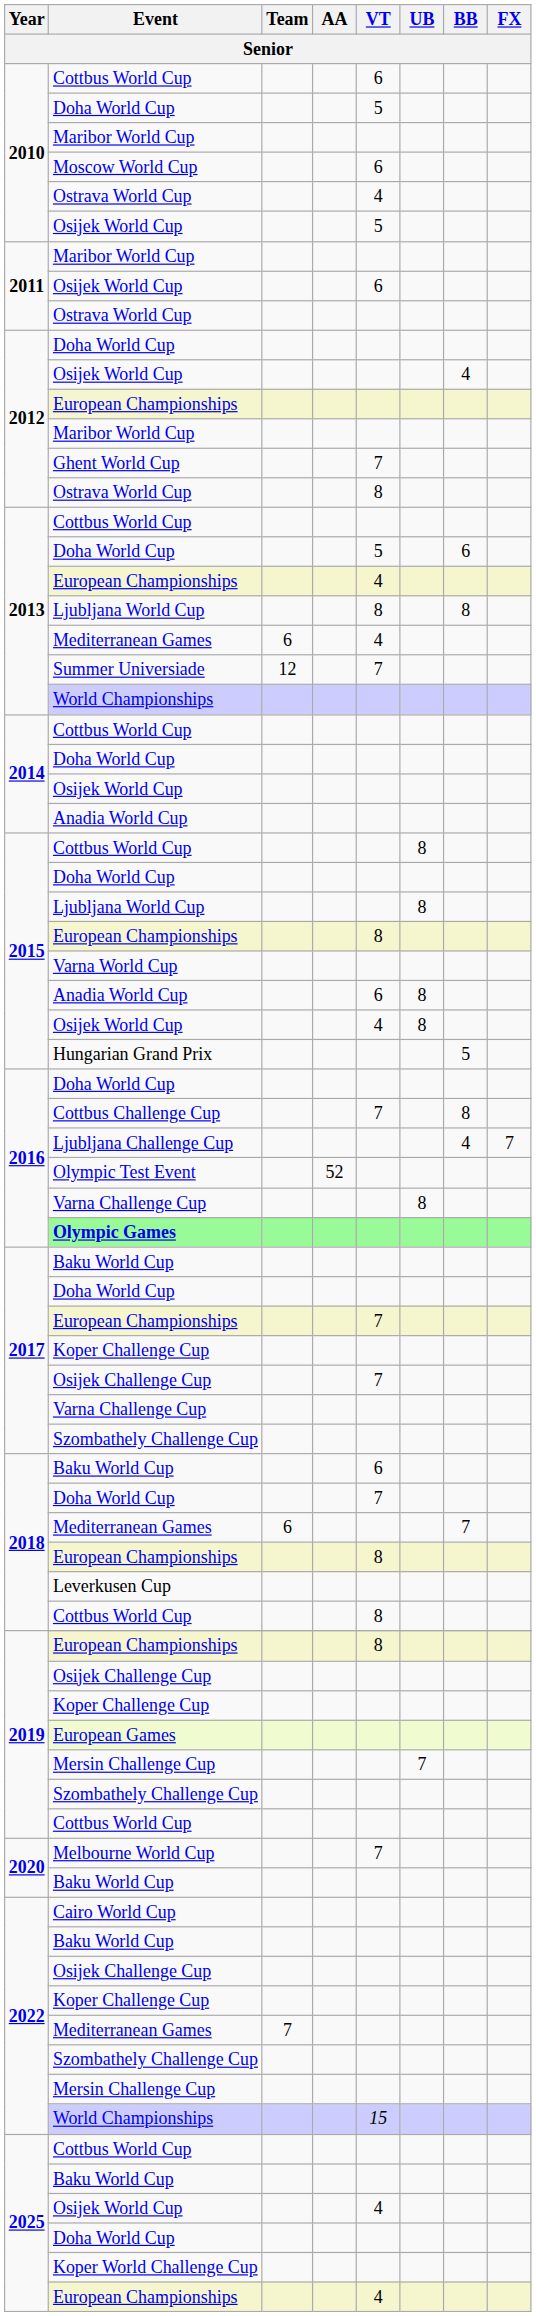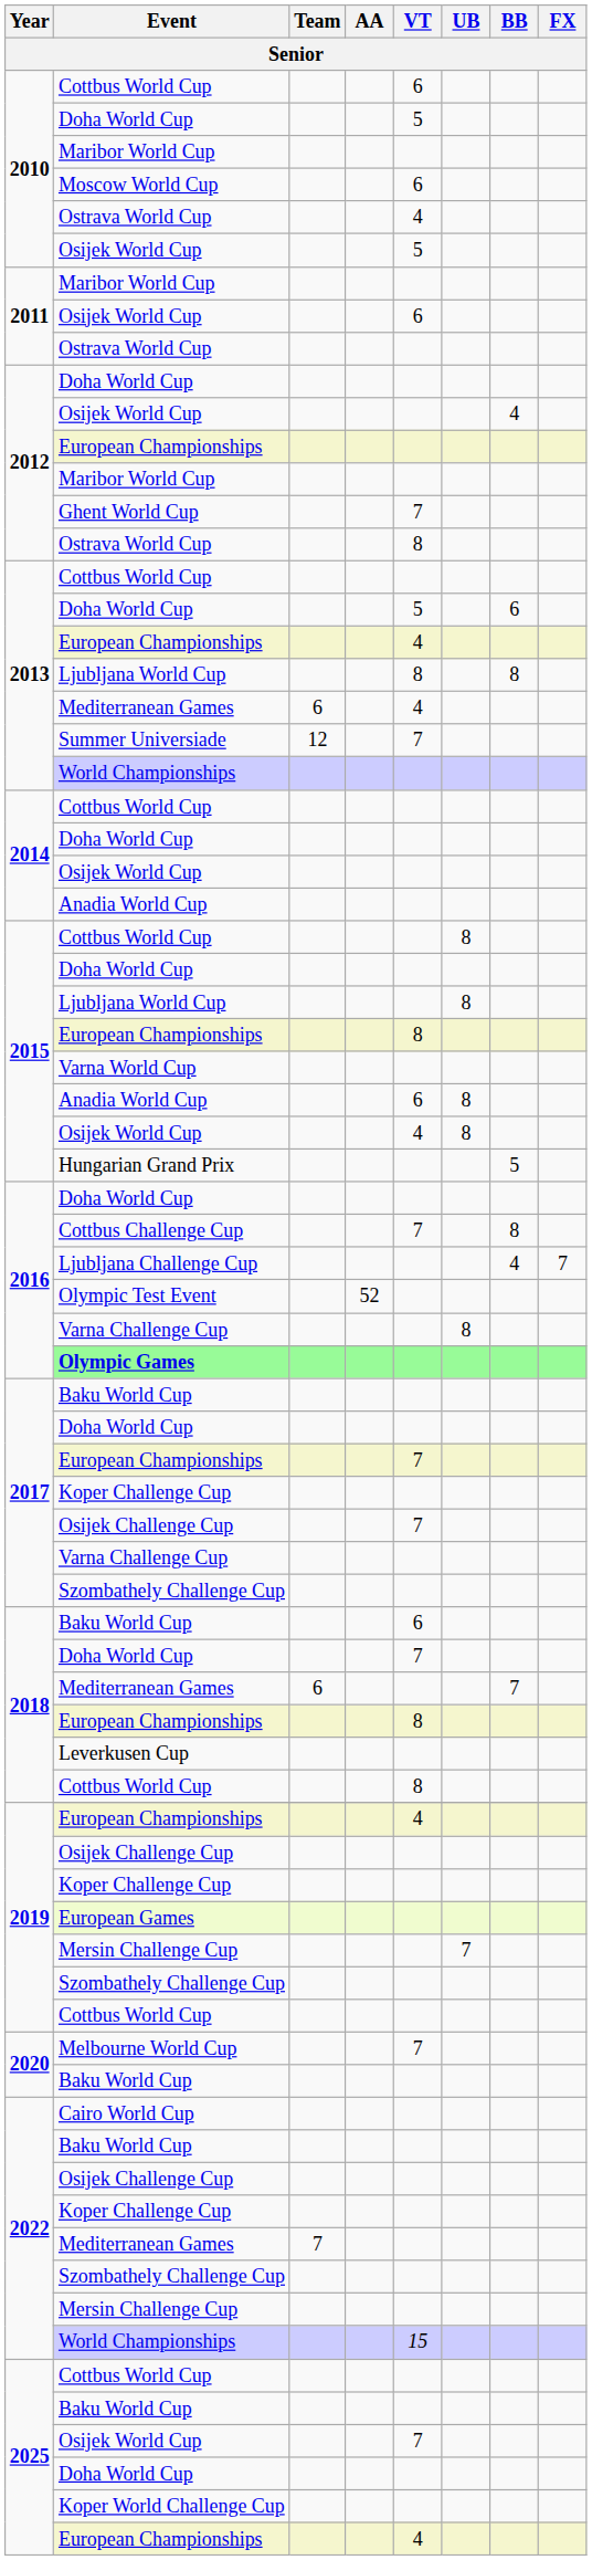2019 / European Championships | VT: 8 -> 4
2025 / Osijek World Cup | VT: 4 -> 7
